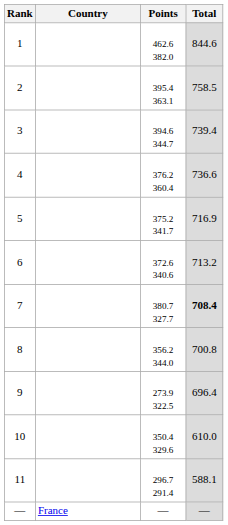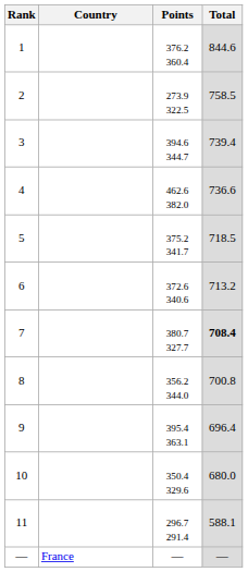1 | Points: 462.6 382.0 -> 376.2 360.4
2 | Points: 395.4 363.1 -> 273.9 322.5
4 | Points: 376.2 360.4 -> 462.6 382.0
5 | Total: 716.9 -> 718.5
9 | Points: 273.9 322.5 -> 395.4 363.1
10 | Total: 610.0 -> 680.0
